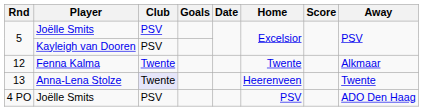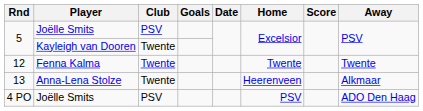5 / Kayleigh van Dooren | Club: PSV -> Twente
12 | Away: Alkmaar -> Twente
13 | Club: lavender background -> no background
13 | Away: Twente -> Alkmaar
